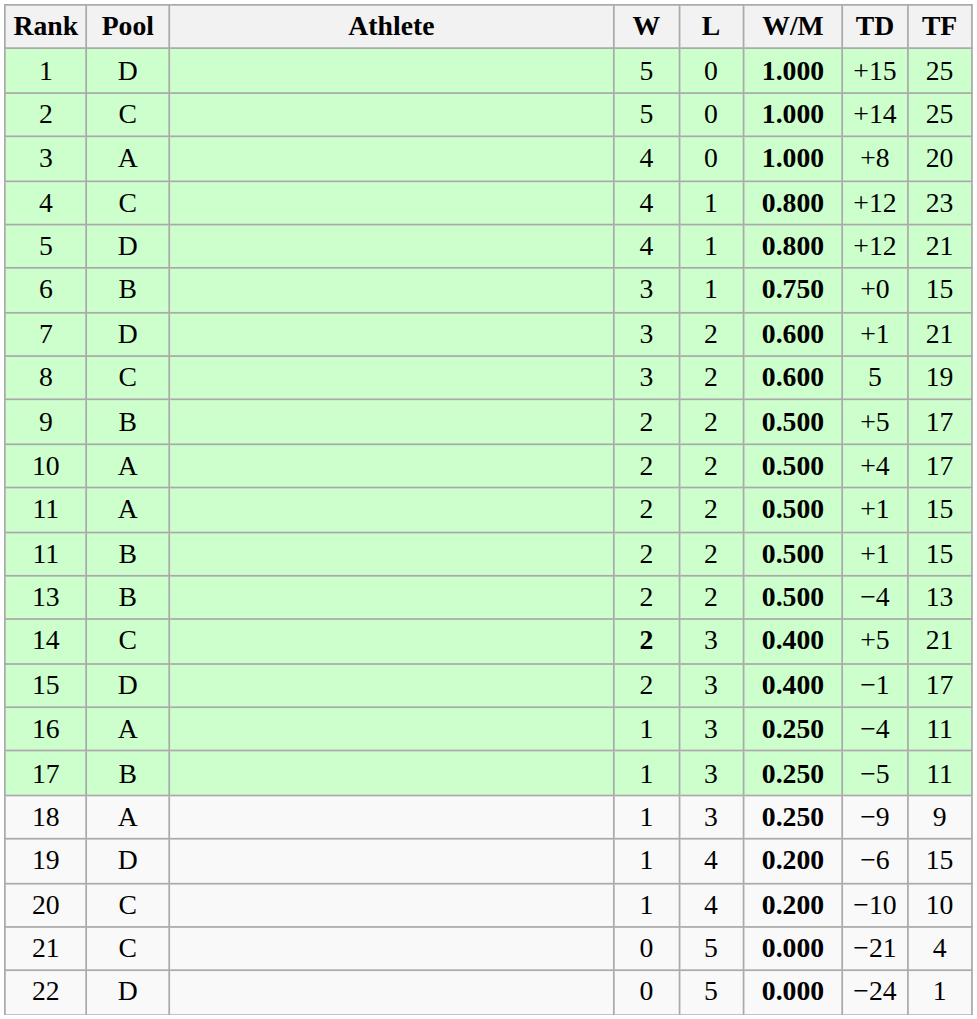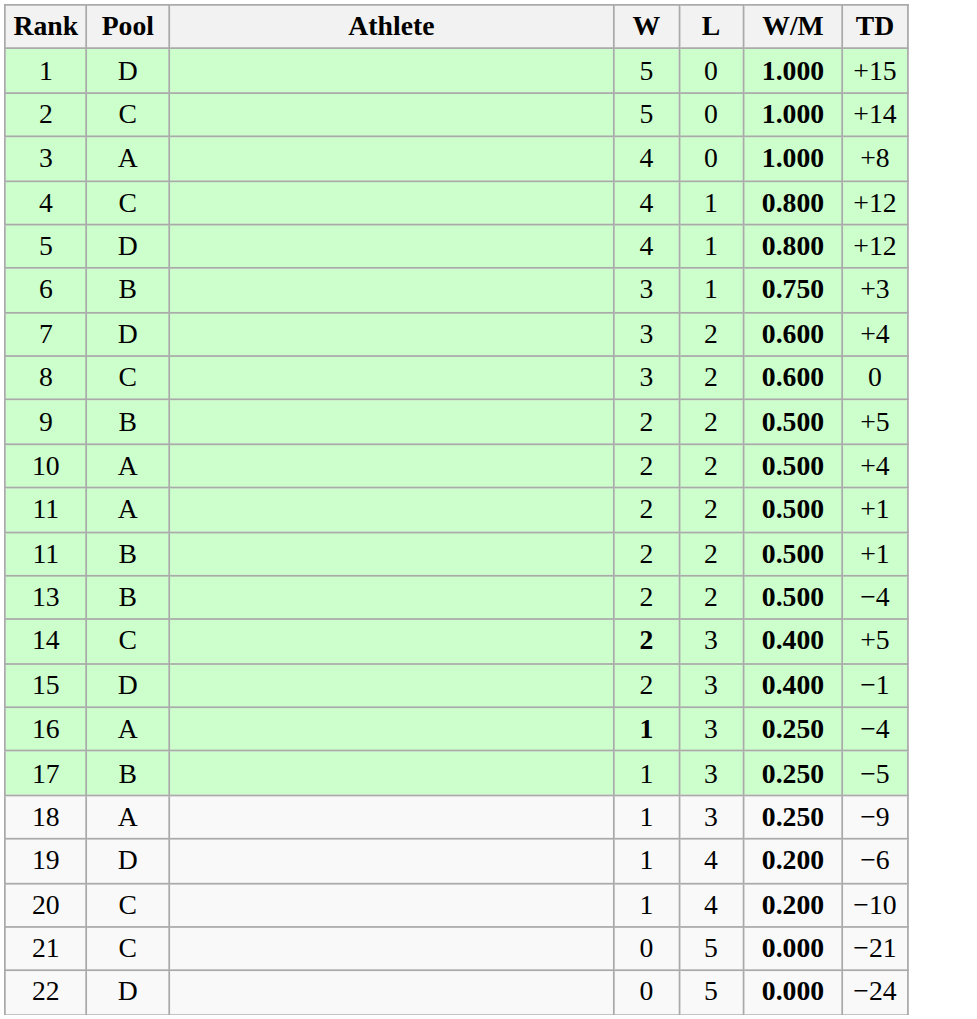- column: TF | 25 | 25 | 20 | 23 | 21 | 15 | 21 | 19 | 17 | 17 | 15 | 15 | 13 | 21 | 17 | 11 | 11 | 9 | 15 | 10 | 4 | 1
6 | TD: +0 -> +3
7 | TD: +1 -> +4
8 | TD: 5 -> 0
16 | W: normal -> bold
